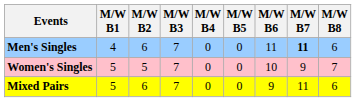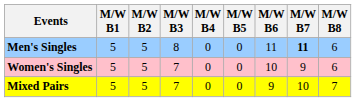Men's Singles | M/W B1: 4 -> 5
Men's Singles | M/W B2: 6 -> 5
Men's Singles | M/W B3: 7 -> 8
Women's Singles | M/W B8: 7 -> 6
Mixed Pairs | M/W B2: 6 -> 5
Mixed Pairs | M/W B7: 11 -> 10
Mixed Pairs | M/W B8: 6 -> 7
